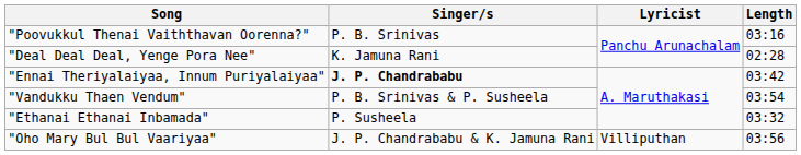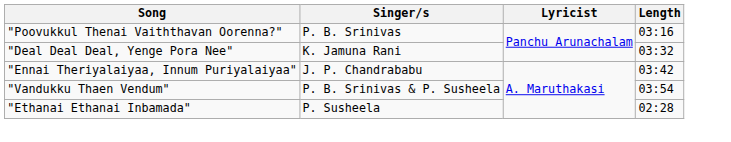"Deal Deal Deal, Yenge Pora Nee" | Length: 02:28 -> 03:32
"Ennai Theriyalaiyaa, Innum Puriyalaiyaa" | Singer/s: bold -> normal
"Ethanai Ethanai Inbamada" | Length: 03:32 -> 02:28
- row: "Oho Mary Bul Bul Vaariyaa" | J. P. Chandrababu & K. Jamuna Rani | Villiputhan | 03:56
